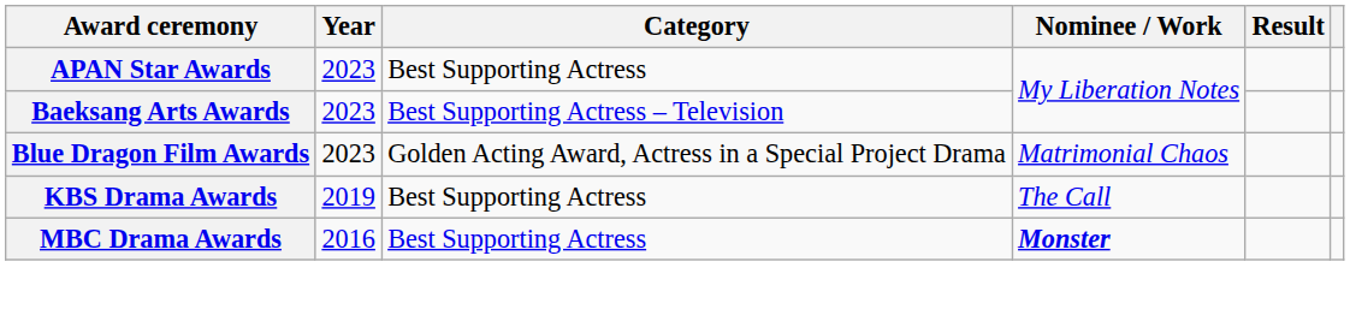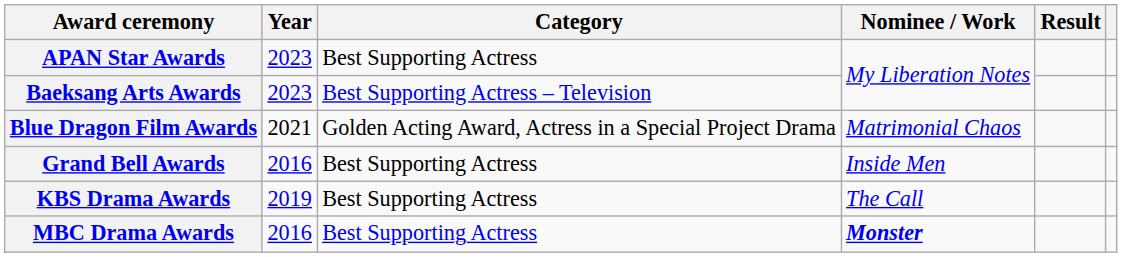Blue Dragon Film Awards | Year: 2023 -> 2021
+ row: Grand Bell Awards | 2016 | Best Supporting Actress | Inside Men
